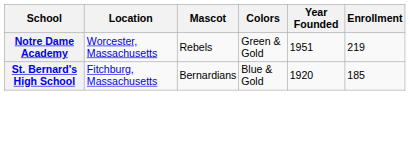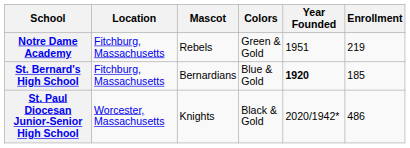Notre Dame Academy | Location: Worcester, Massachusetts -> Fitchburg, Massachusetts
St. Bernard's High School | Year Founded: normal -> bold
+ row: St. Paul Diocesan Junior-Senior High School | Worcester, Massachusetts | Knights | Black & Gold | 2020/1942* | 486
